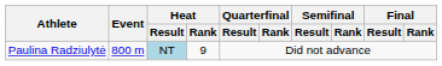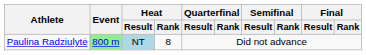Paulina Radziulytė | Event: no background -> lightgreen background
Paulina Radziulytė | Heat / Rank: 9 -> 8
